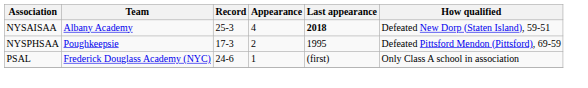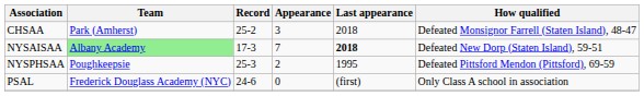+ row: CHSAA | Park (Amherst) | 25-2 | 3 | 2018 | Defeated Monsignor Farrell (Staten Island), 48-47
NYSAISAA | Team: no background -> lightgreen background
NYSAISAA | Record: 25-3 -> 17-3
NYSAISAA | Appearance: 4 -> 7
NYSPHSAA | Record: 17-3 -> 25-3
PSAL | Appearance: 1 -> 0
